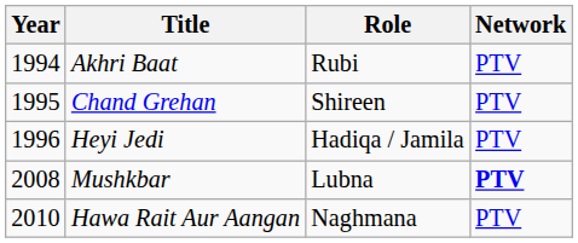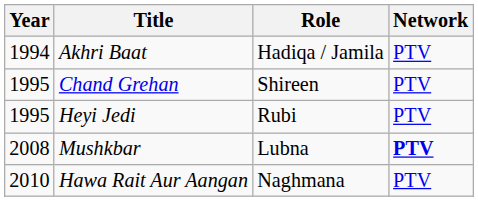Akhri Baat | Role: Rubi -> Hadiqa / Jamila
Heyi Jedi | Year: 1996 -> 1995
Heyi Jedi | Role: Hadiqa / Jamila -> Rubi
